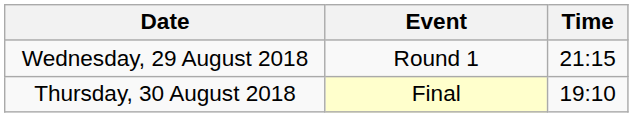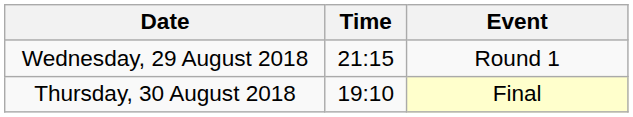columns swapped: Time <-> Event
